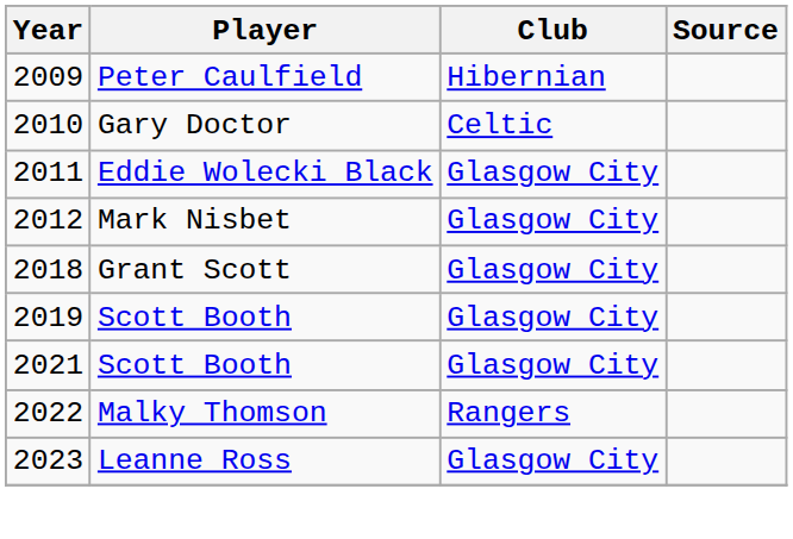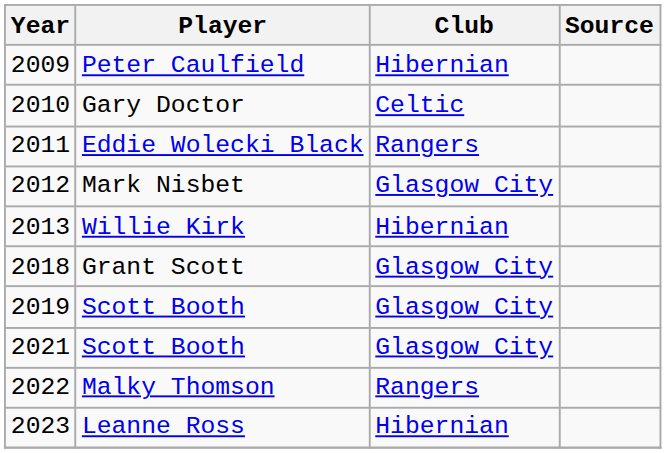Eddie Wolecki Black | Club: Glasgow City -> Rangers
+ row: 2013 | Willie Kirk | Hibernian
Leanne Ross | Club: Glasgow City -> Hibernian
